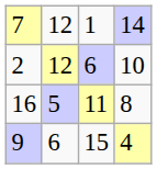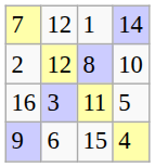2 | column 3: 6 -> 8
16 | column 2: 5 -> 3
16 | column 4: 8 -> 5
